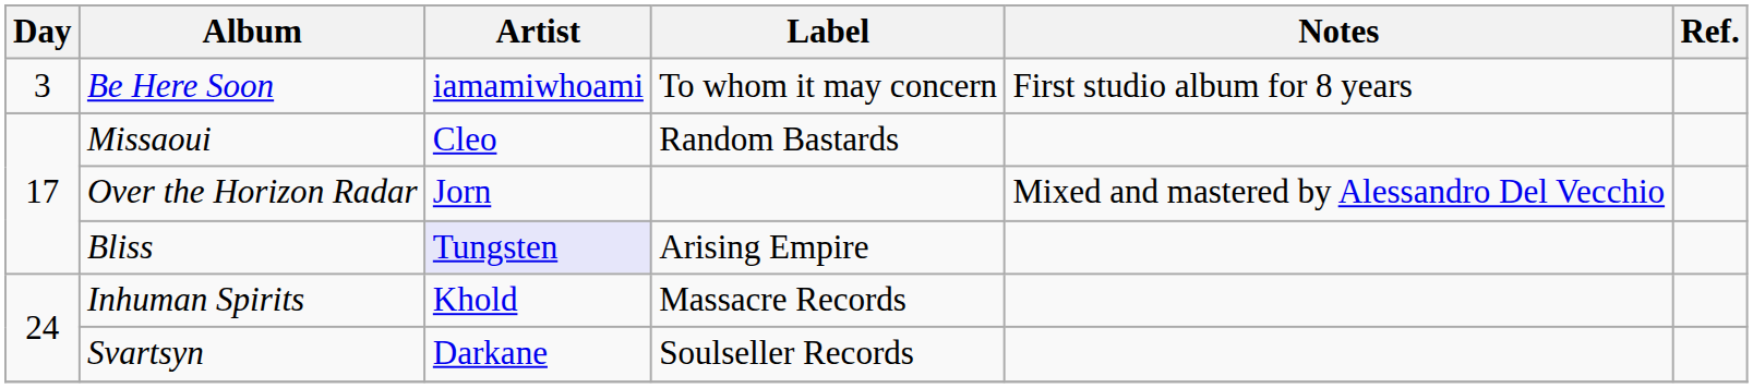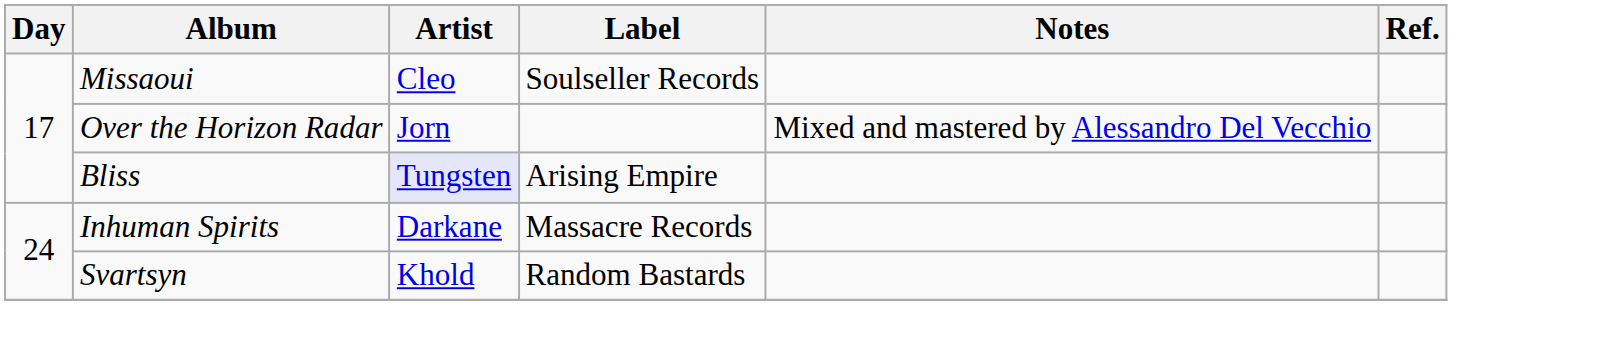- row: 3 | Be Here Soon | iamamiwhoami | To whom it may concern | First studio album for 8 years
Missaoui | Label: Random Bastards -> Soulseller Records
Inhuman Spirits | Artist: Khold -> Darkane
Svartsyn | Artist: Darkane -> Khold
Svartsyn | Label: Soulseller Records -> Random Bastards
